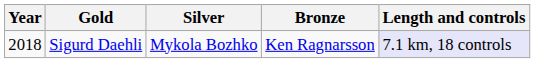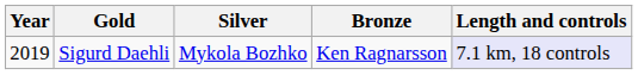Sigurd Daehli | Year: 2018 -> 2019
